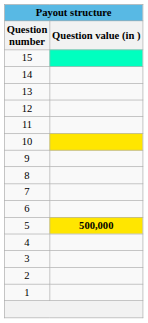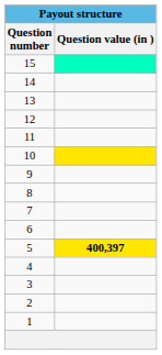5 | Question value (in ): 500,000 -> 400,397
